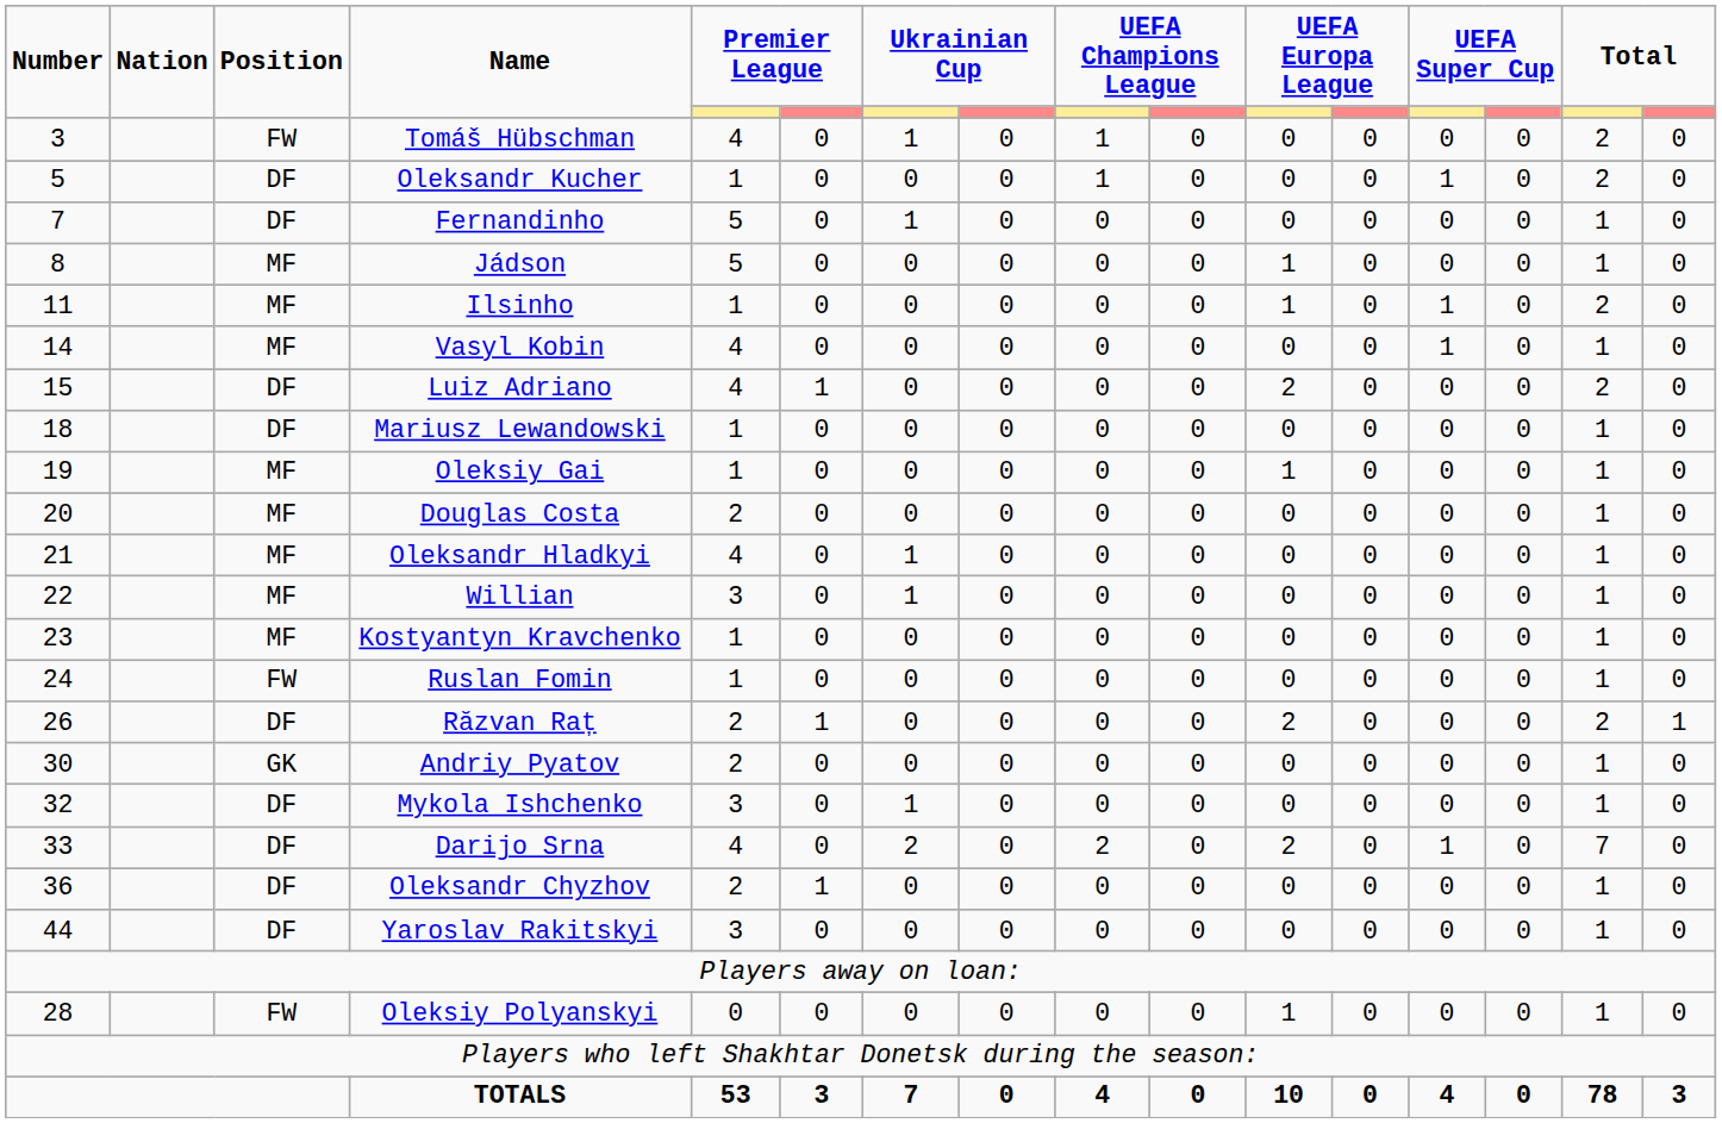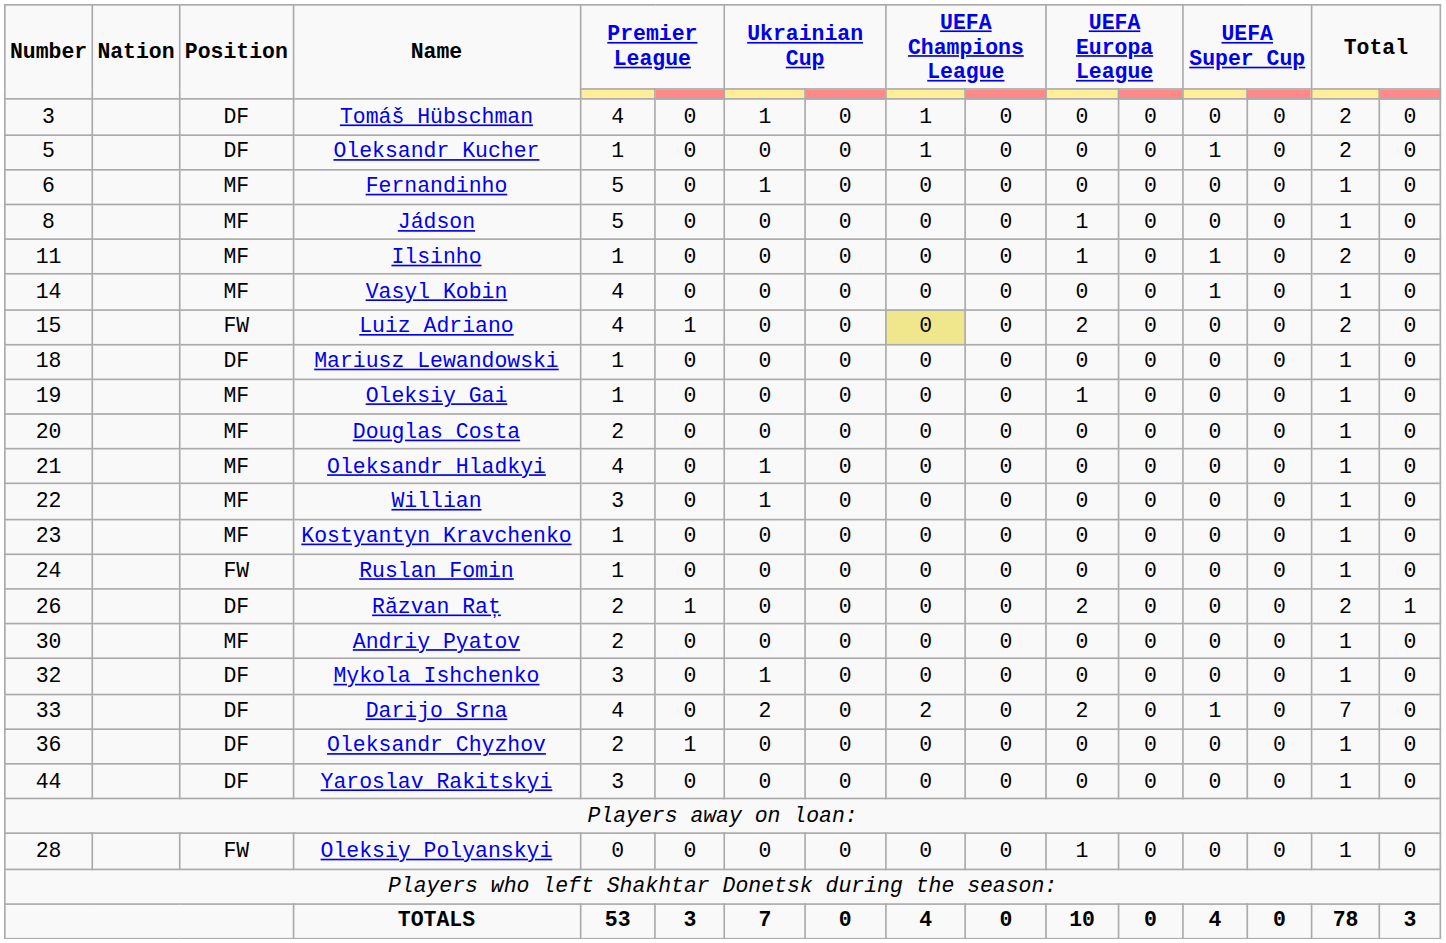Tomáš Hübschman | Position: FW -> DF
Fernandinho | Number: 7 -> 6
Fernandinho | Position: DF -> MF
Luiz Adriano | Position: DF -> FW
Luiz Adriano | column 9: no background -> khaki background
Andriy Pyatov | Position: GK -> MF
